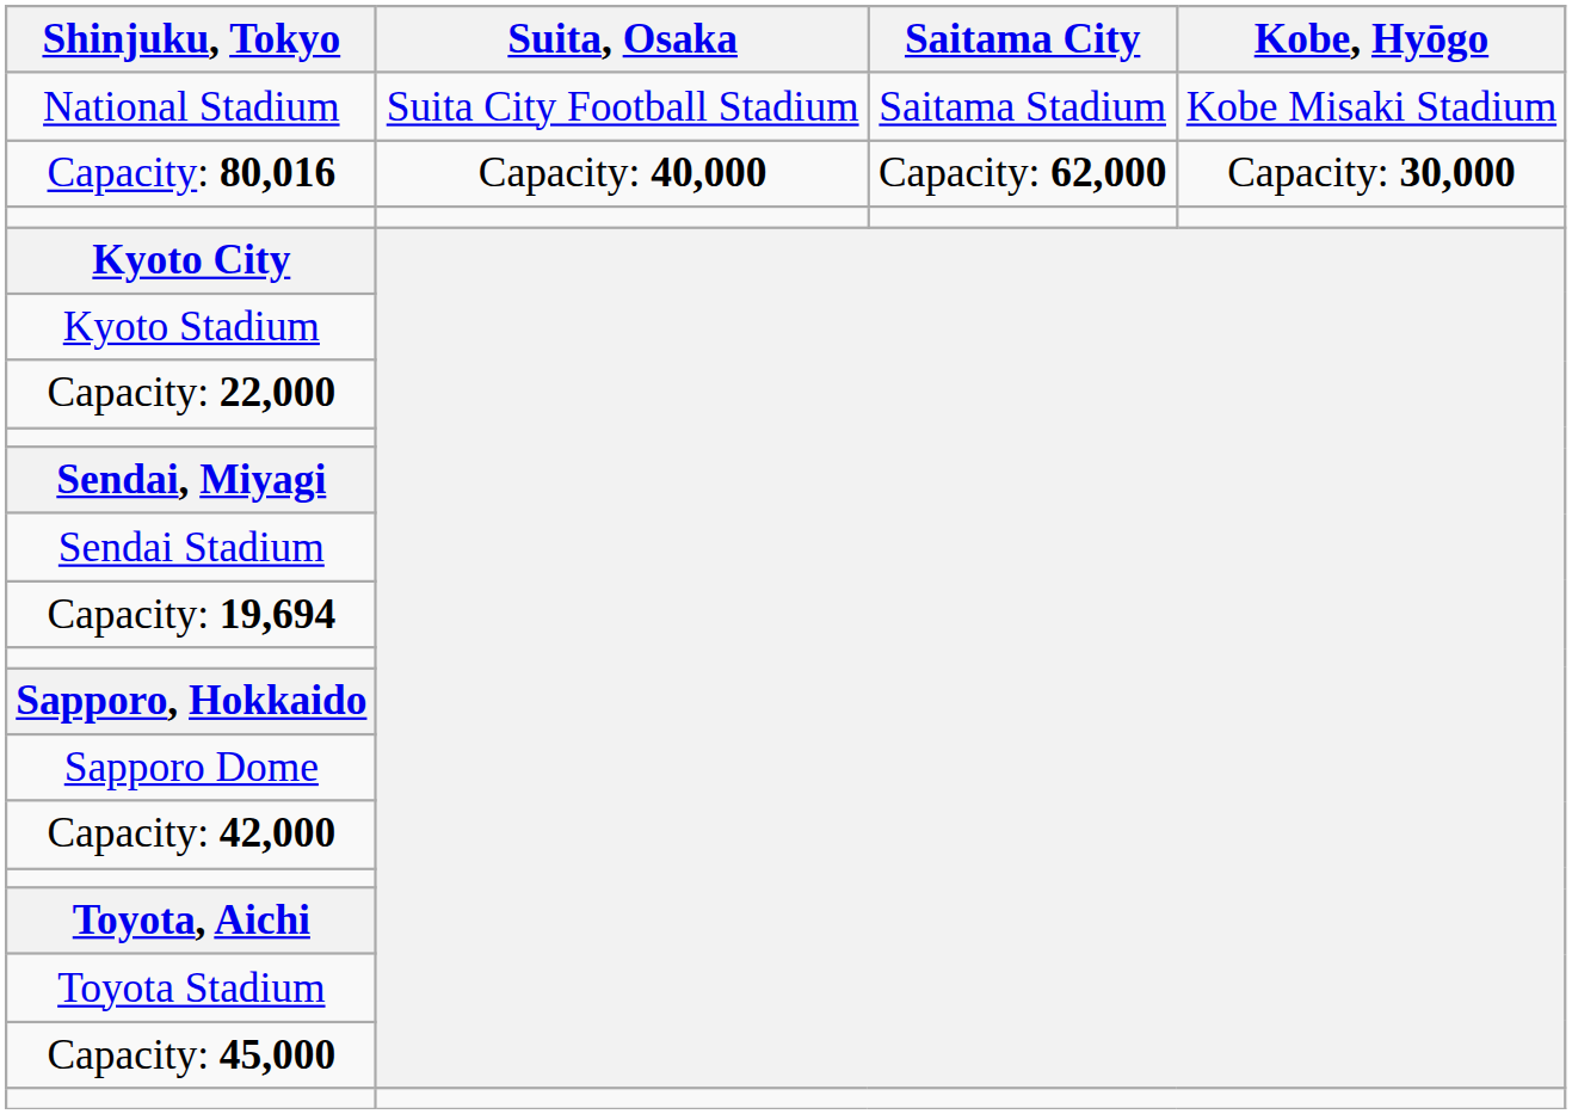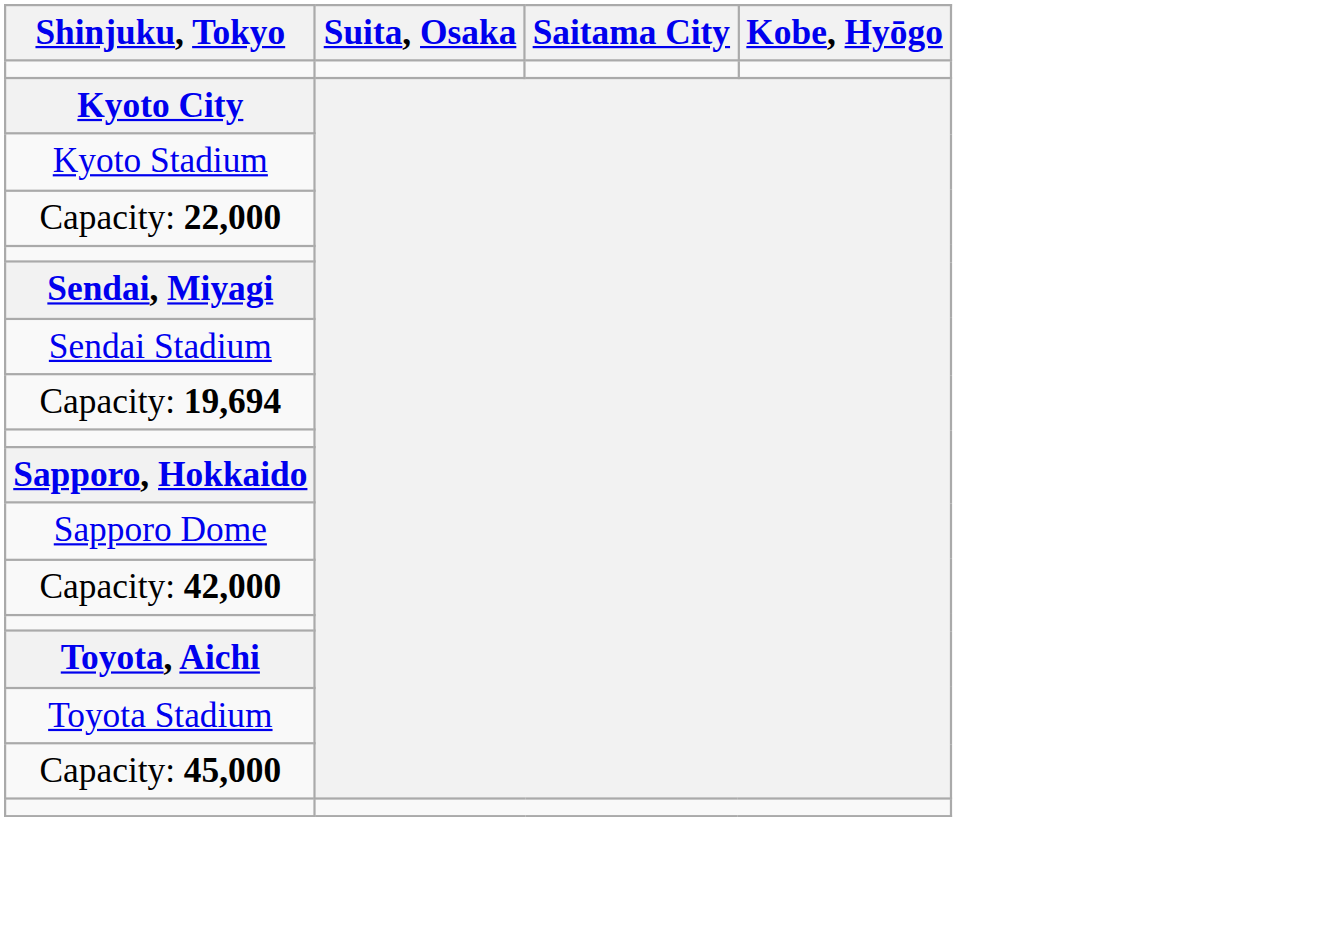- row: National Stadium | Suita City Football Stadium | Saitama Stadium | Kobe Misaki Stadium
- row: Capacity: 80,016 | Capacity: 40,000 | Capacity: 62,000 | Capacity: 30,000
